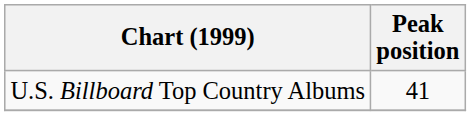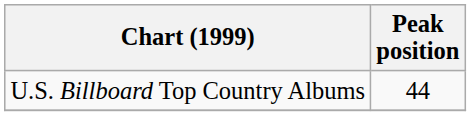U.S. Billboard Top Country Albums | Peak position: 41 -> 44
